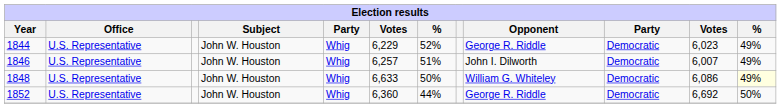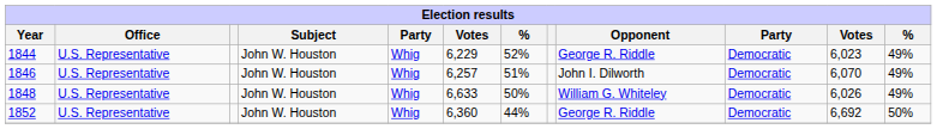1846 | column 11: 6,007 -> 6,070
1848 | column 11: 6,086 -> 6,026
1848 | column 12: lightyellow background -> no background
